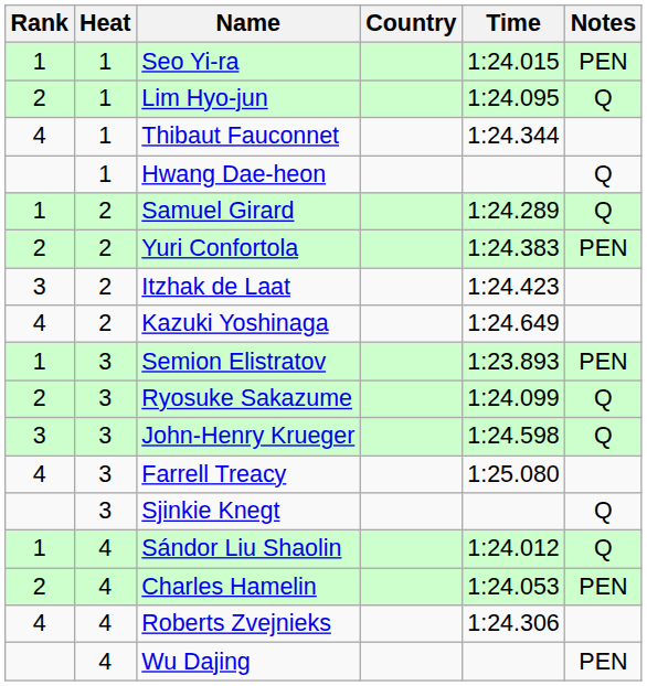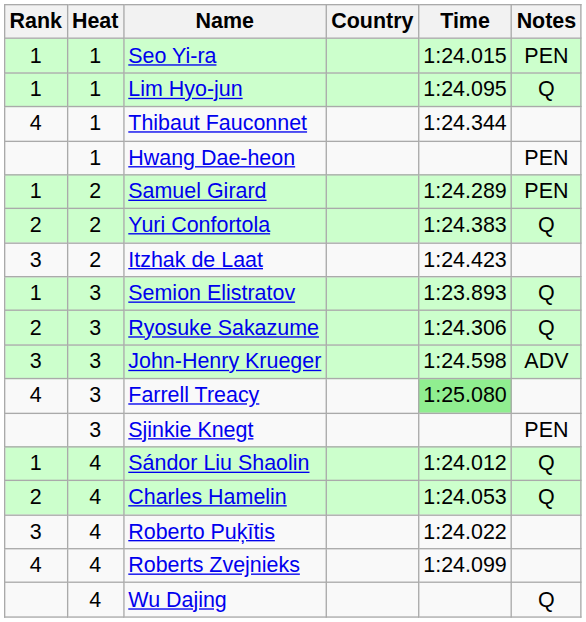Lim Hyo-jun | Rank: 2 -> 1
Hwang Dae-heon | Notes: Q -> PEN
Samuel Girard | Notes: Q -> PEN
Yuri Confortola | Notes: PEN -> Q
- row: 4 | 2 | Kazuki Yoshinaga | 1:24.649
Semion Elistratov | Notes: PEN -> Q
Ryosuke Sakazume | Time: 1:24.099 -> 1:24.306
John-Henry Krueger | Notes: Q -> ADV
Farrell Treacy | Time: no background -> lightgreen background
Sjinkie Knegt | Notes: Q -> PEN
Charles Hamelin | Notes: PEN -> Q
+ row: 3 | 4 | Roberto Puķītis | 1:24.022
Roberts Zvejnieks | Time: 1:24.306 -> 1:24.099
Wu Dajing | Notes: PEN -> Q
